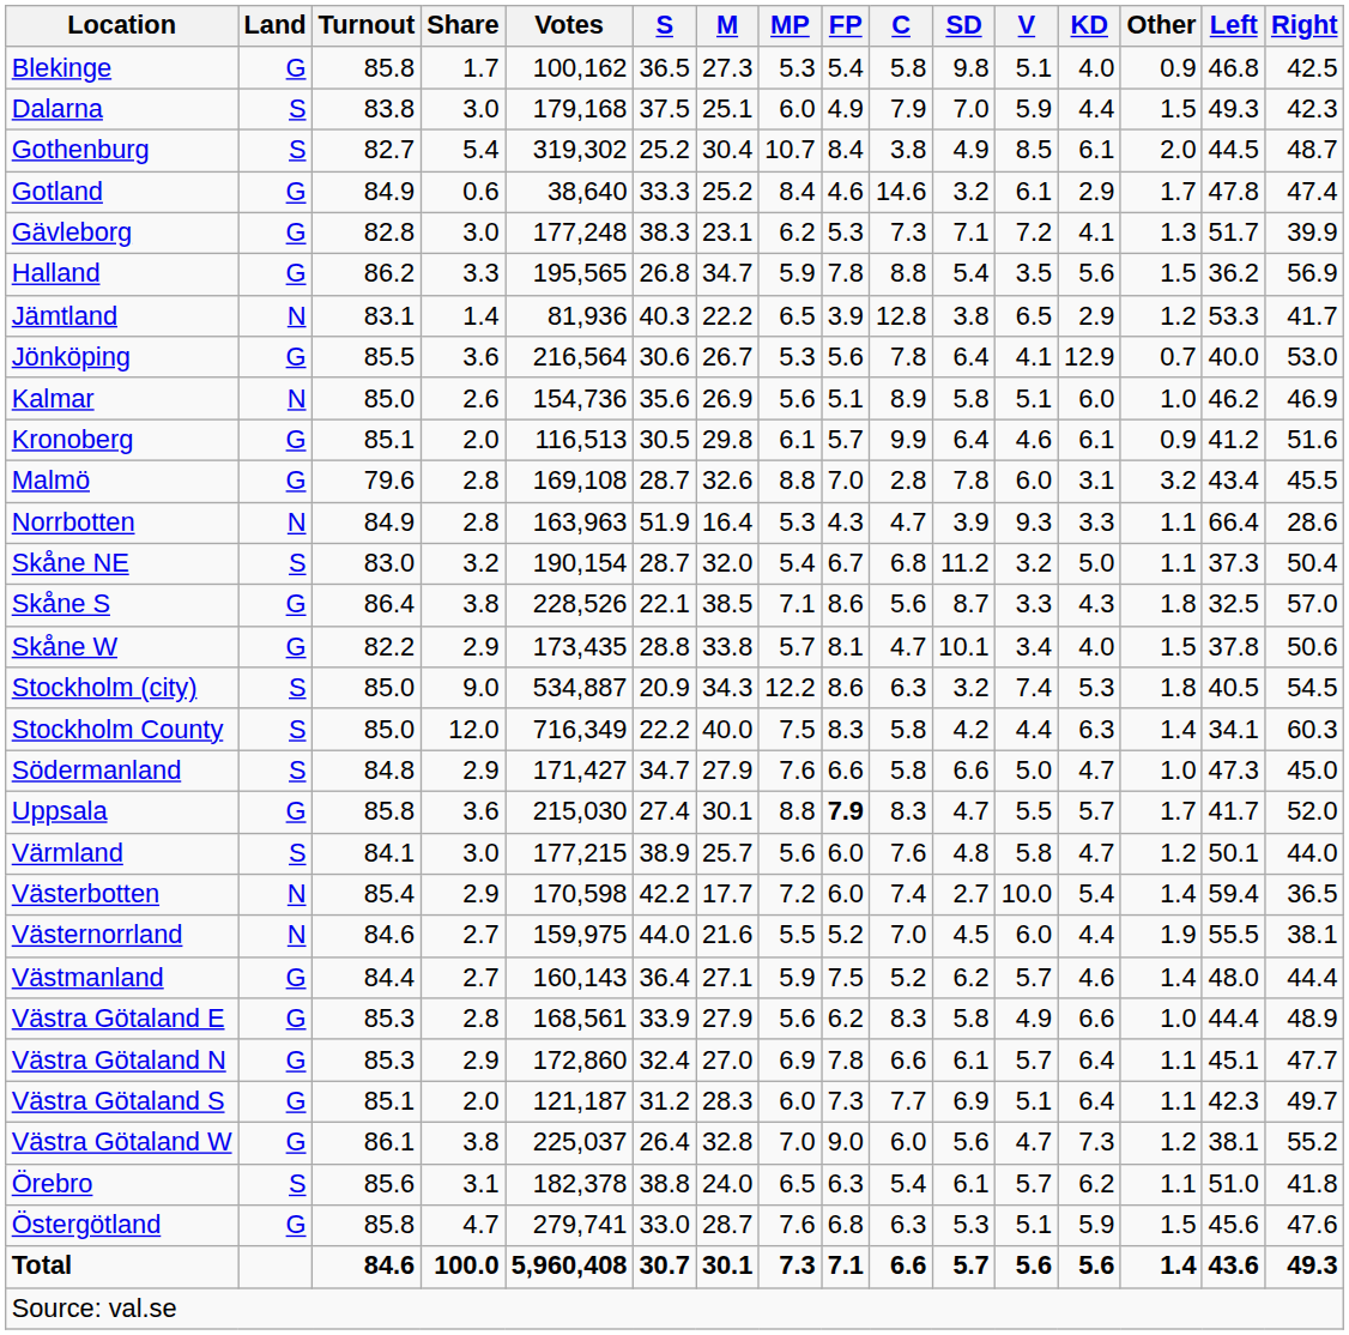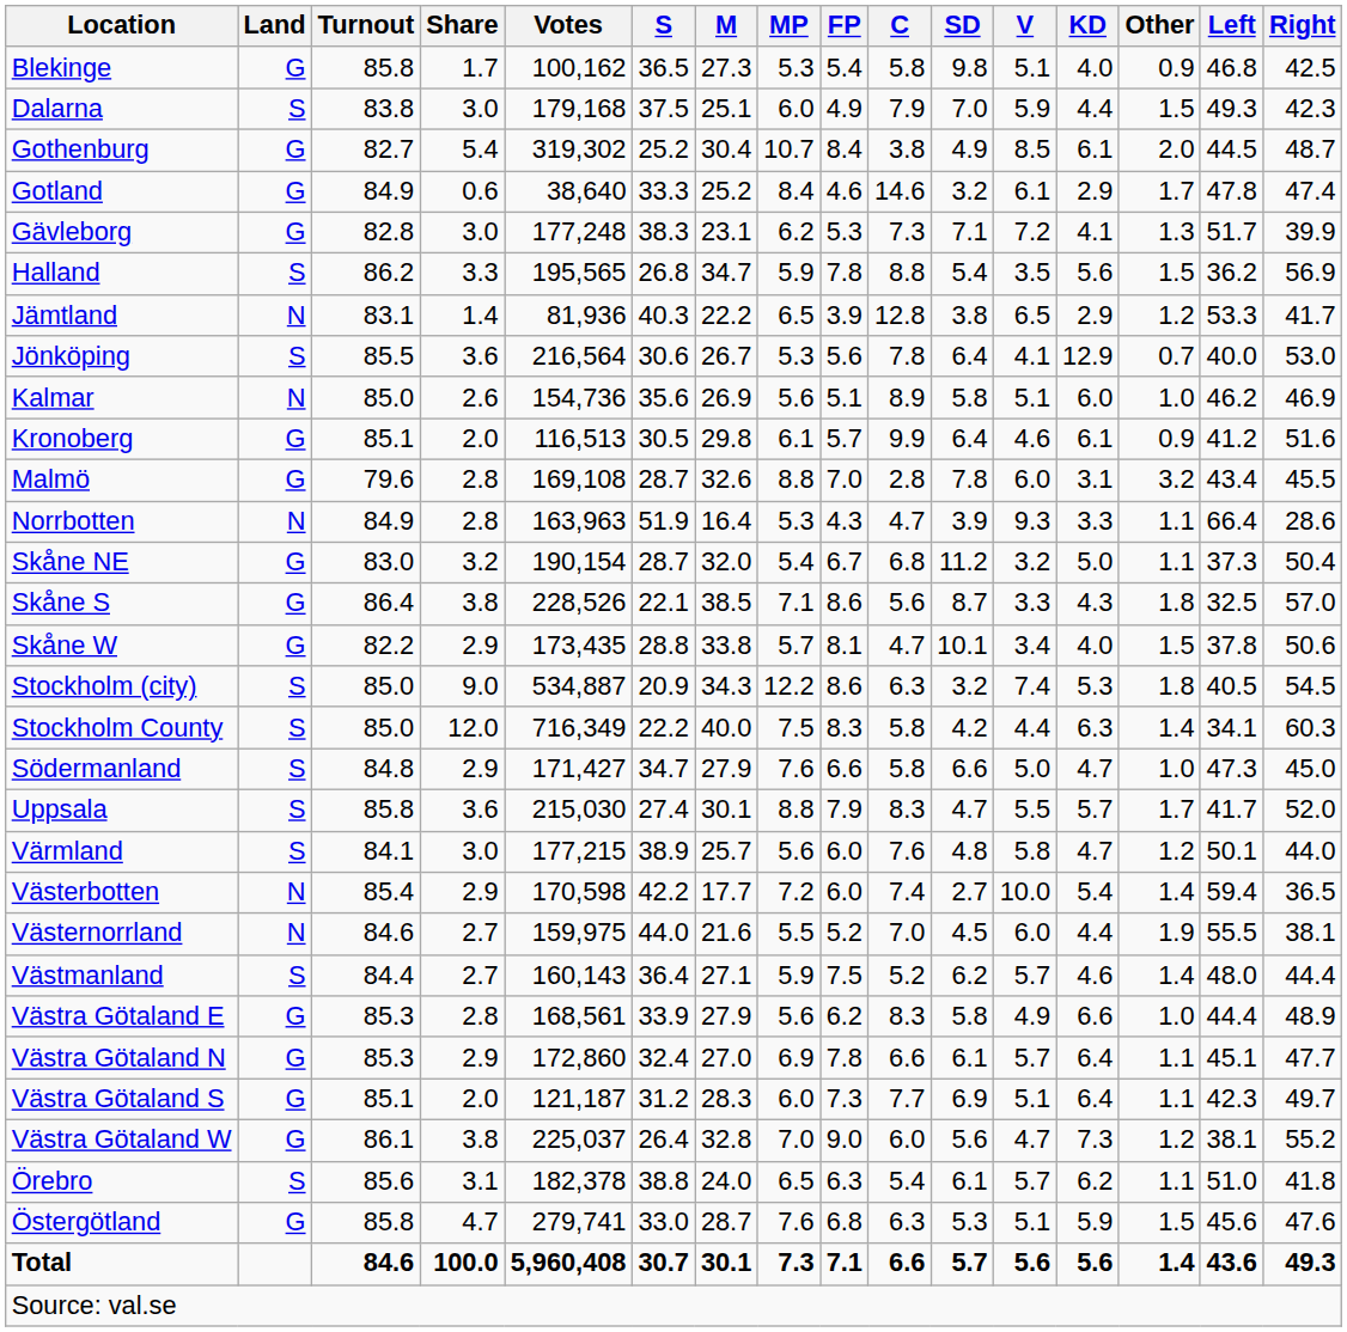Gothenburg | Land: S -> G
Halland | Land: G -> S
Jönköping | Land: G -> S
Skåne NE | Land: S -> G
Uppsala | Land: G -> S
Uppsala | FP: bold -> normal
Västmanland | Land: G -> S
